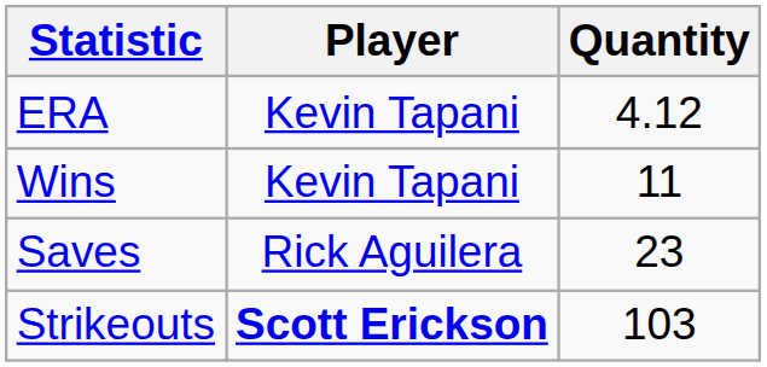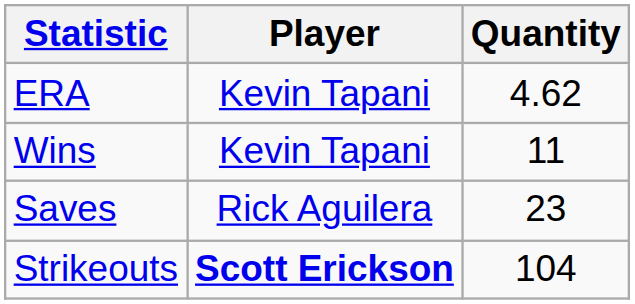ERA | Quantity: 4.12 -> 4.62
Strikeouts | Quantity: 103 -> 104
